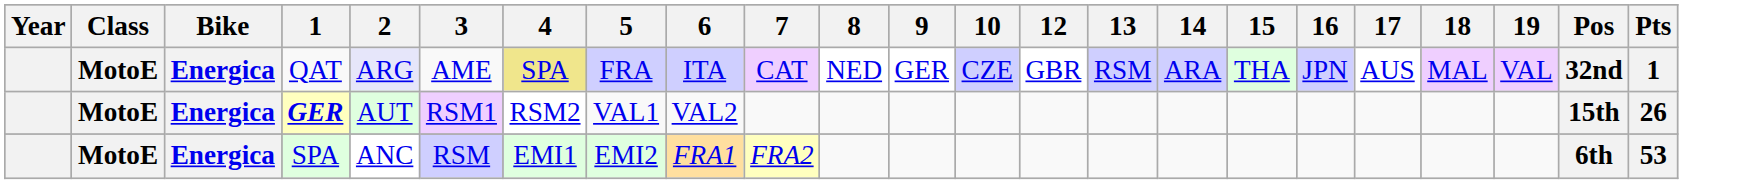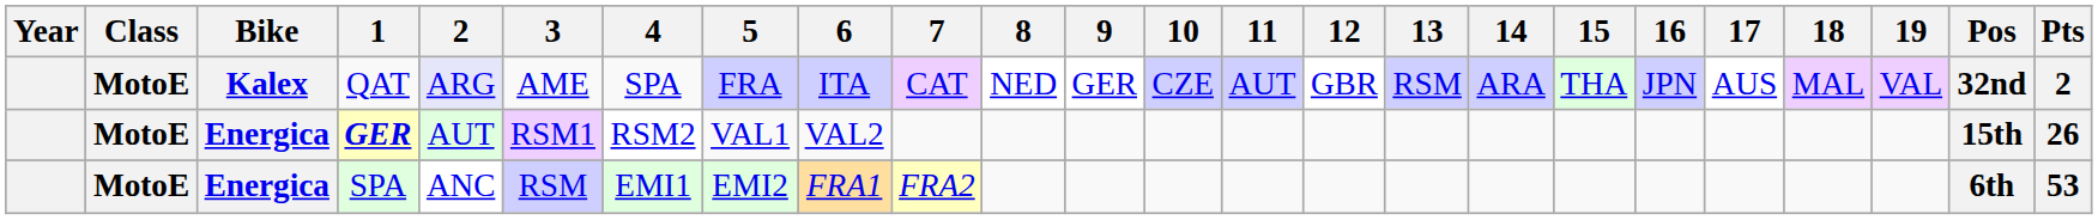+ column: 11 | AUT
QAT | Bike: Energica -> Kalex
QAT | 4: khaki background -> no background
QAT | Pts: 1 -> 2
